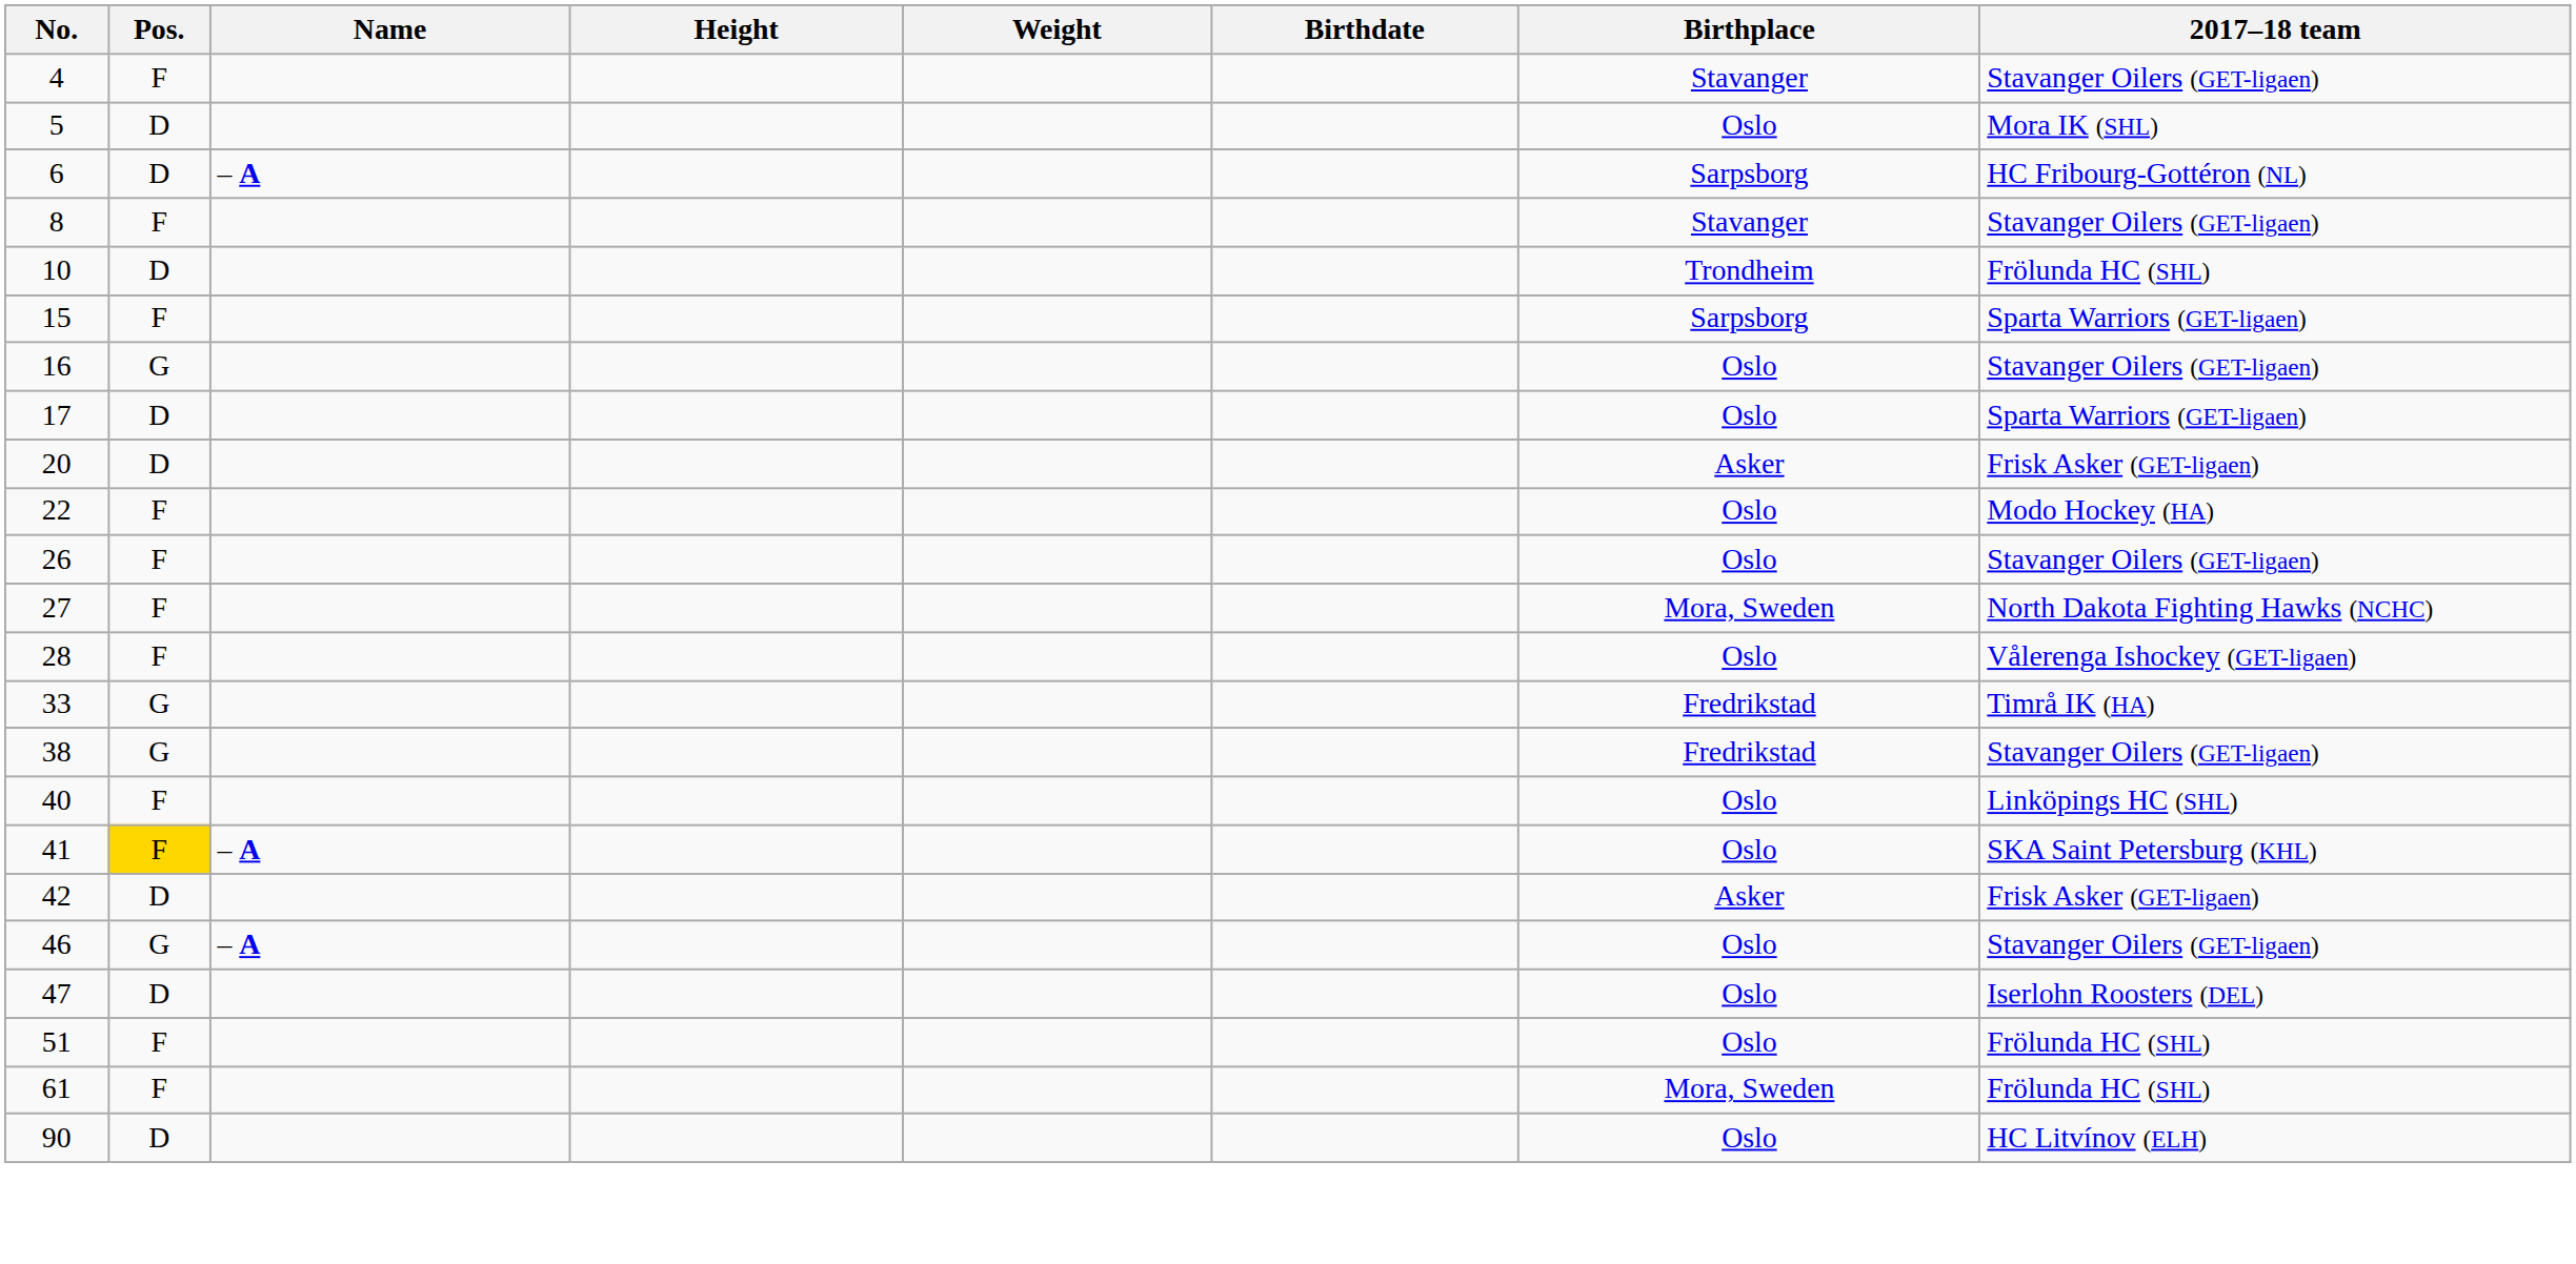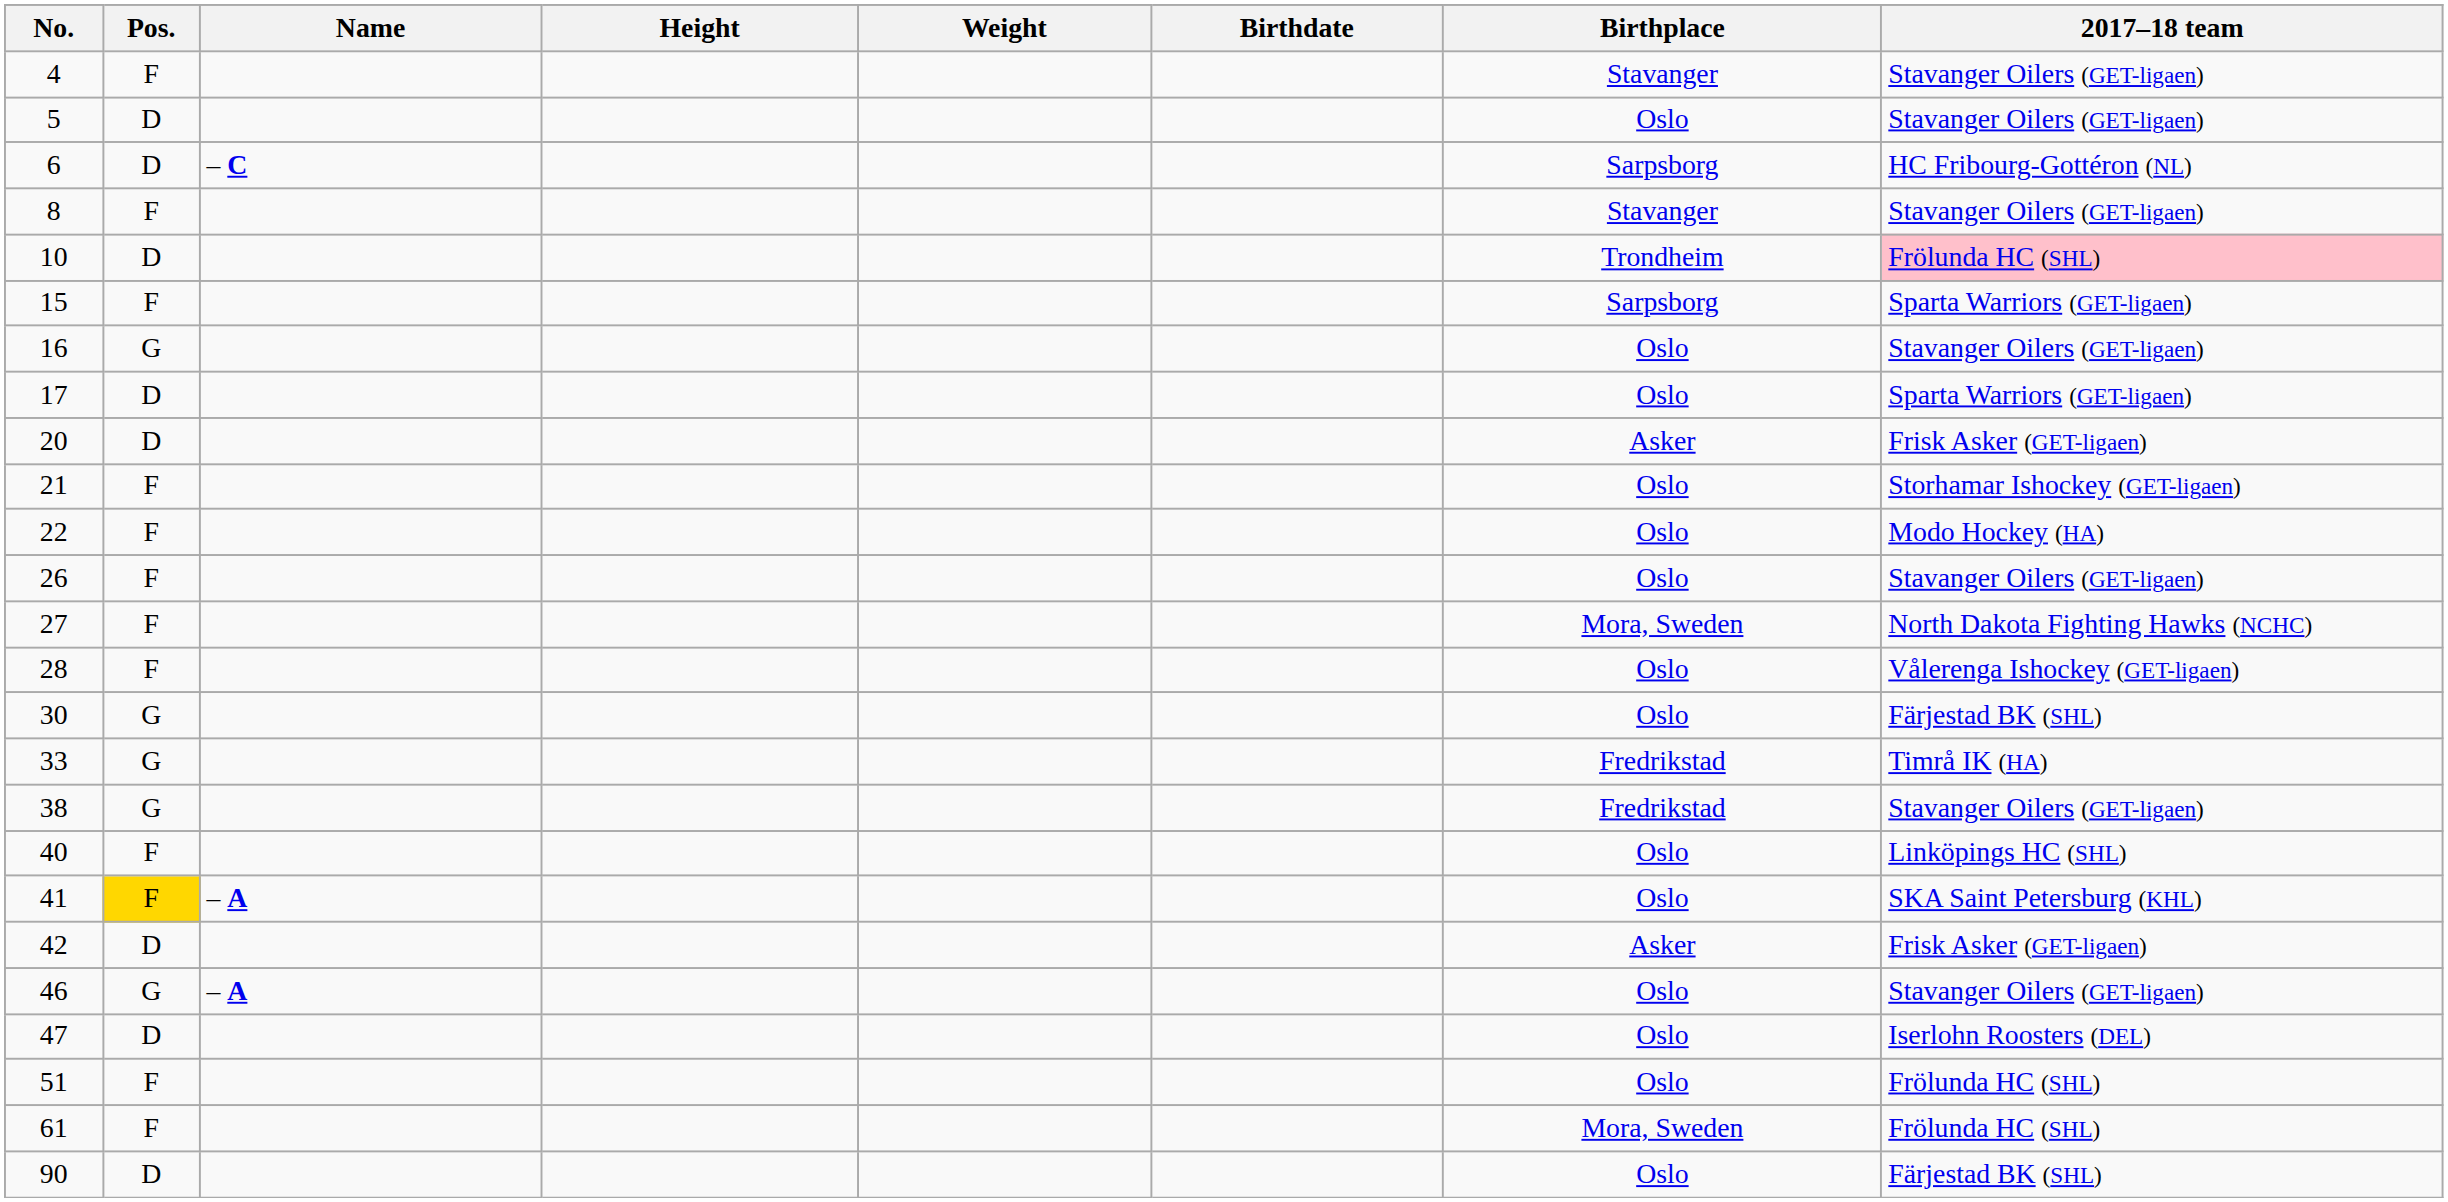5 | 2017–18 team: Mora IK (SHL) -> Stavanger Oilers (GET-ligaen)
6 | Name: – A -> – C
10 | 2017–18 team: no background -> pink background
+ row: 21 | F | Oslo | Storhamar Ishockey (GET-ligaen)
+ row: 30 | G | Oslo | Färjestad BK (SHL)
90 | 2017–18 team: HC Litvínov (ELH) -> Färjestad BK (SHL)
